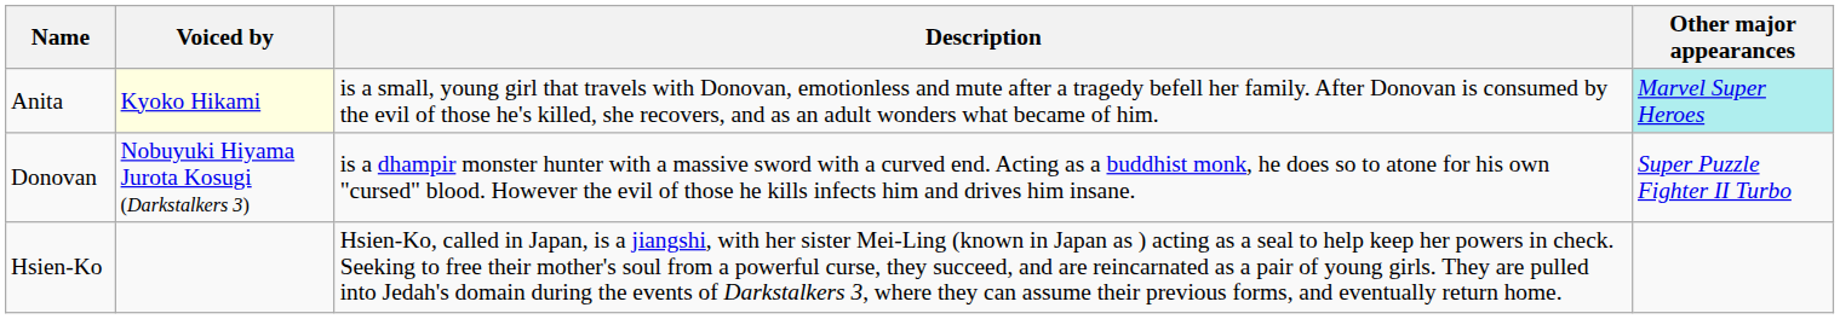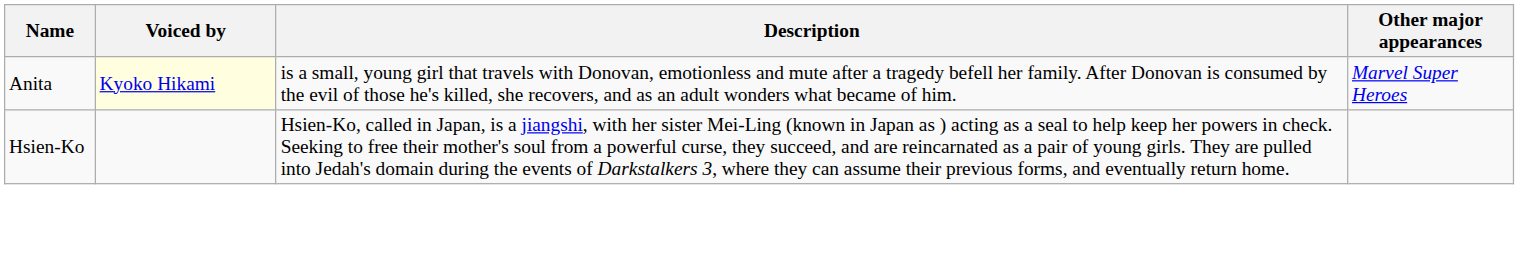Anita | Other major appearances: paleturquoise background -> no background
- row: Donovan | Nobuyuki Hiyama Jurota Kosugi (Darkstalkers 3) | is a dhampir monster hunter with a massive sword with a curved end. Acting as a buddhist monk, he does so to atone for his own "cursed" blood. However the evil of those he kills infects him and drives him insane. | Super Puzzle Fighter II Turbo
